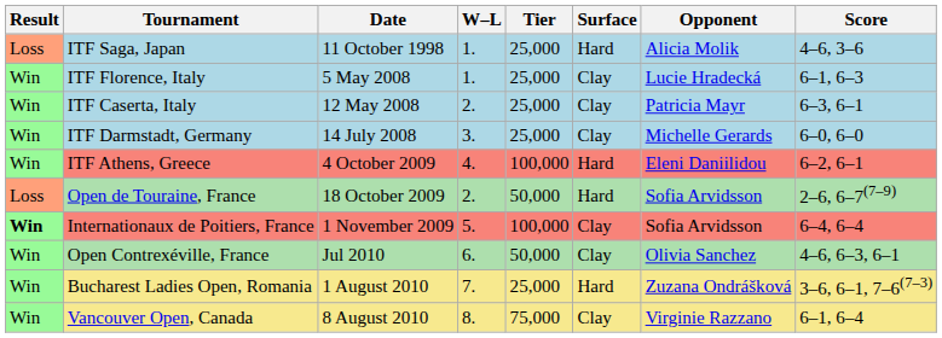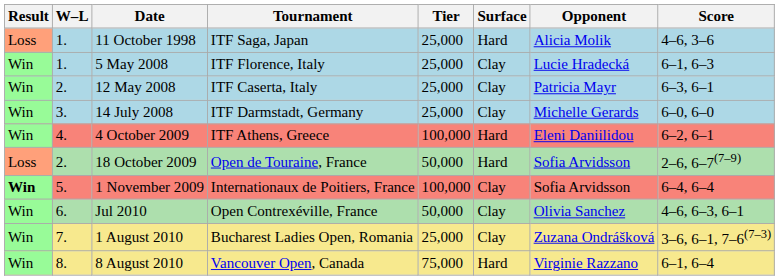columns swapped: W–L <-> Tournament
1 August 2010 | Surface: Hard -> Clay
8 August 2010 | Surface: Clay -> Hard
